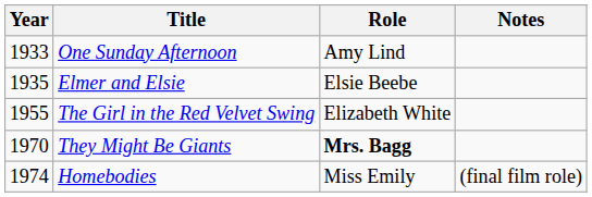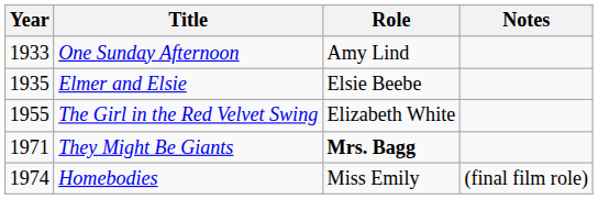They Might Be Giants | Year: 1970 -> 1971
